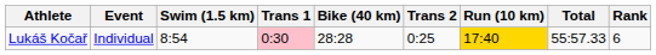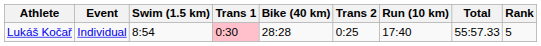Lukáš Kočař | Run (10 km): gold background -> no background
Lukáš Kočař | Rank: 6 -> 5
